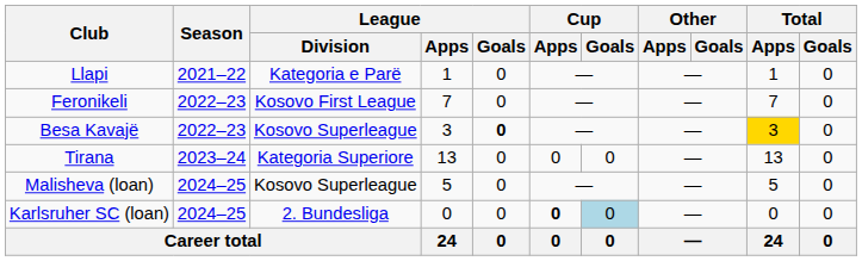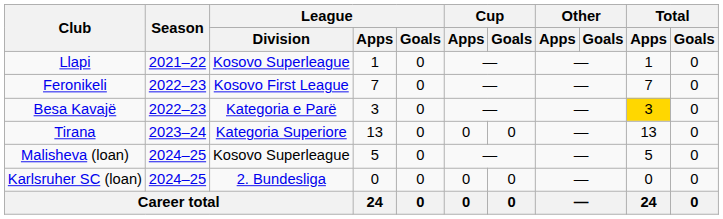Llapi | League / Division: Kategoria e Parë -> Kosovo Superleague
Besa Kavajë | League / Division: Kosovo Superleague -> Kategoria e Parë
Besa Kavajë | League / Goals: bold -> normal
Karlsruher SC (loan) | Cup / Apps: bold -> normal
Karlsruher SC (loan) | Cup / Goals: lightblue background -> no background
